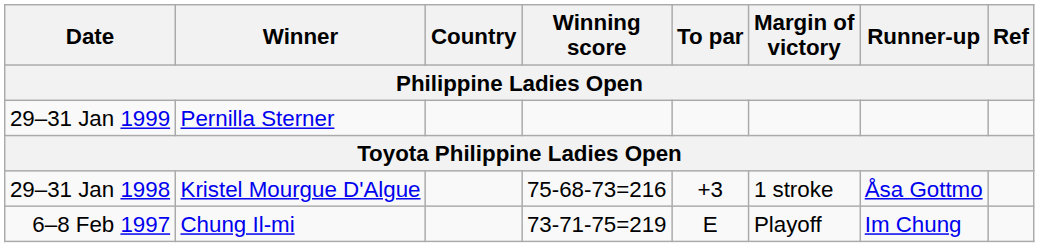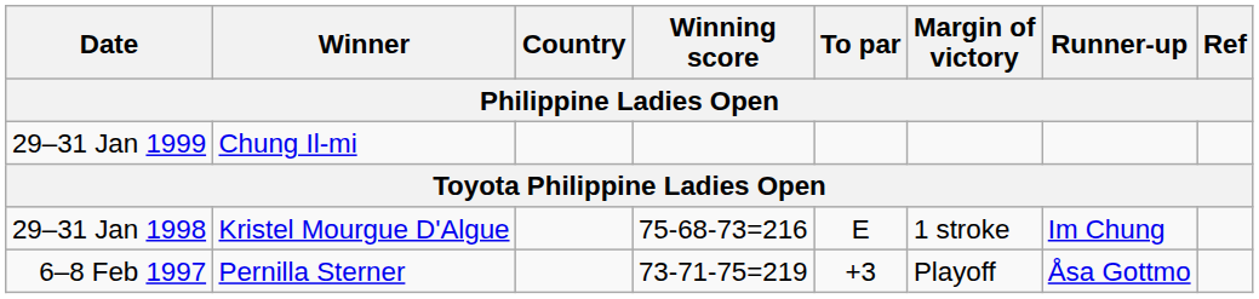29–31 Jan 1999 | Winner: Pernilla Sterner -> Chung Il-mi
29–31 Jan 1998 | To par: +3 -> E
29–31 Jan 1998 | Runner-up: Åsa Gottmo -> Im Chung
6–8 Feb 1997 | Winner: Chung Il-mi -> Pernilla Sterner
6–8 Feb 1997 | To par: E -> +3
6–8 Feb 1997 | Runner-up: Im Chung -> Åsa Gottmo
